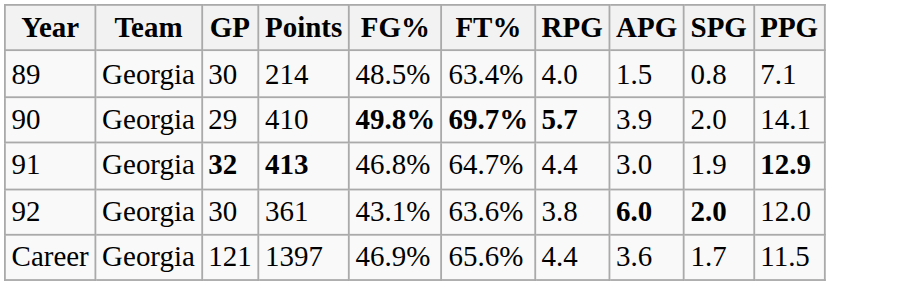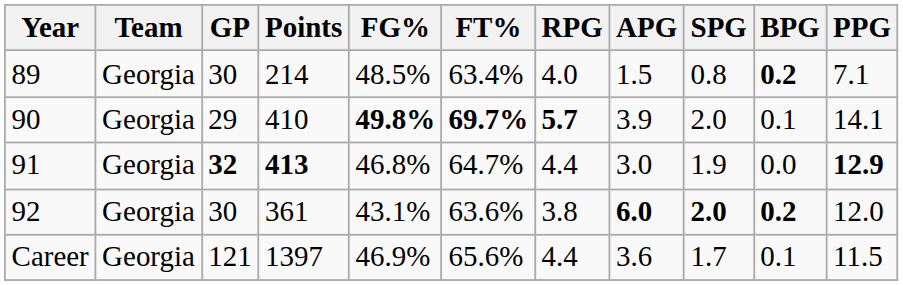+ column: BPG | 0.2 | 0.1 | 0.0 | 0.2 | 0.1
